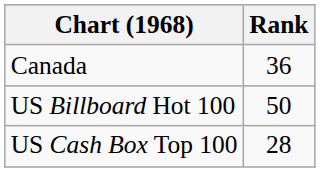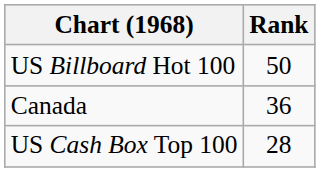rows swapped: Canada <-> US Billboard Hot 100
